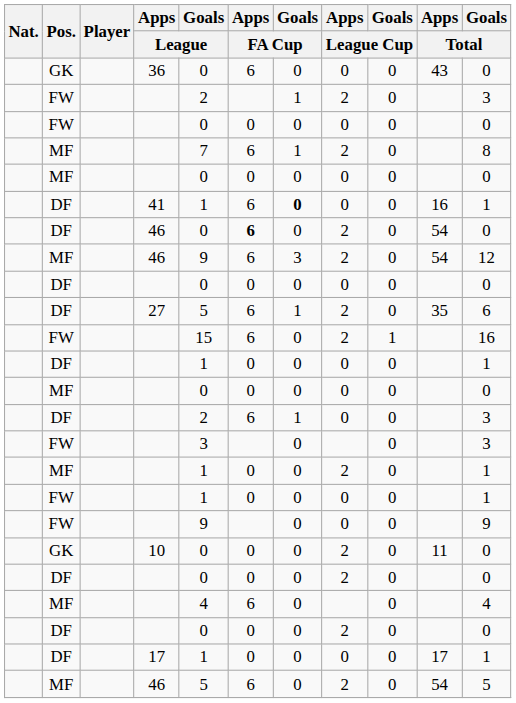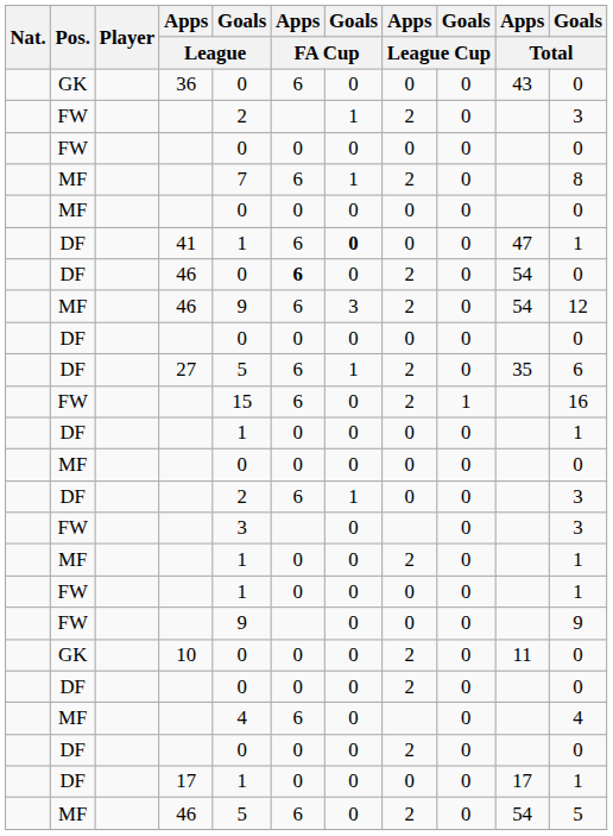41 | Apps / Total: 16 -> 47
